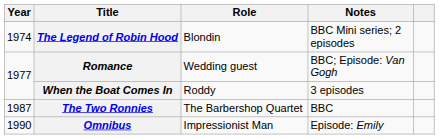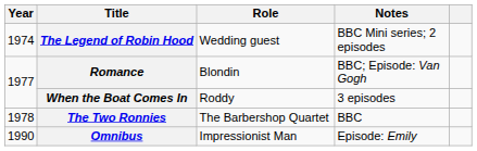The Legend of Robin Hood | Role: Blondin -> Wedding guest
Romance | Role: Wedding guest -> Blondin
The Two Ronnies | Year: 1987 -> 1978
